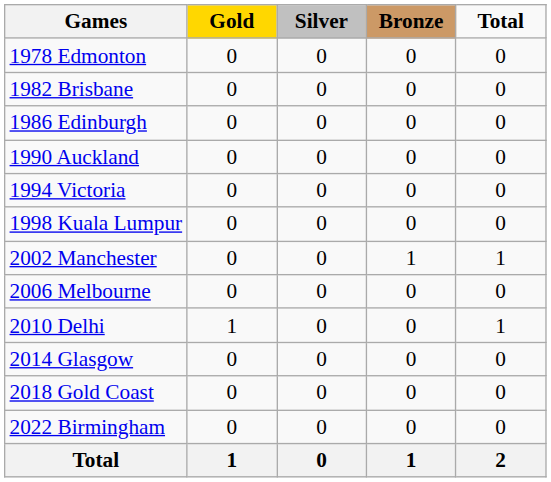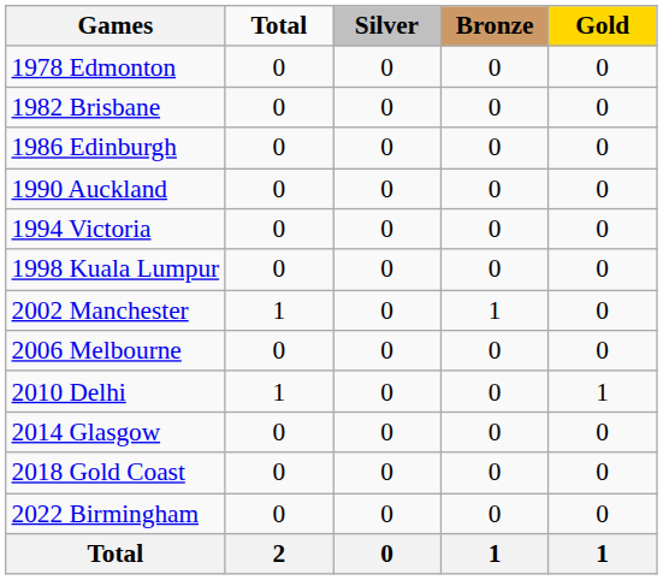columns swapped: Gold <-> Total
